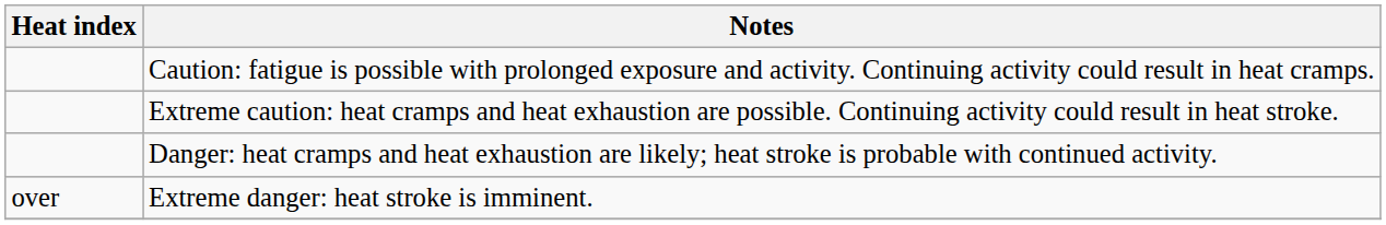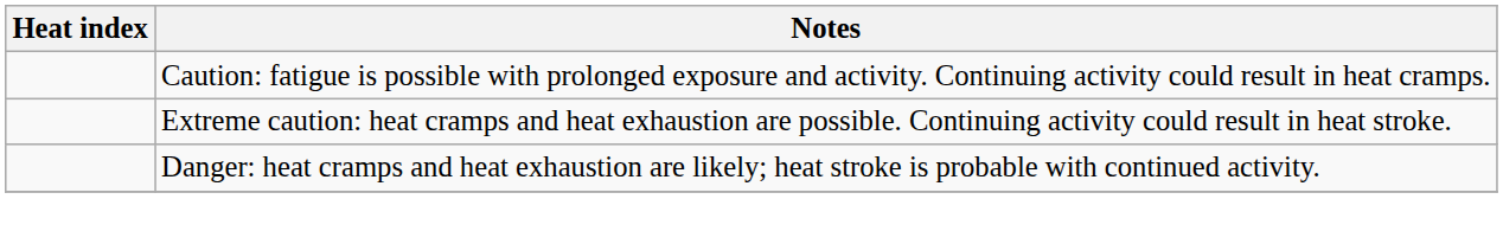- row: over | Extreme danger: heat stroke is imminent.
